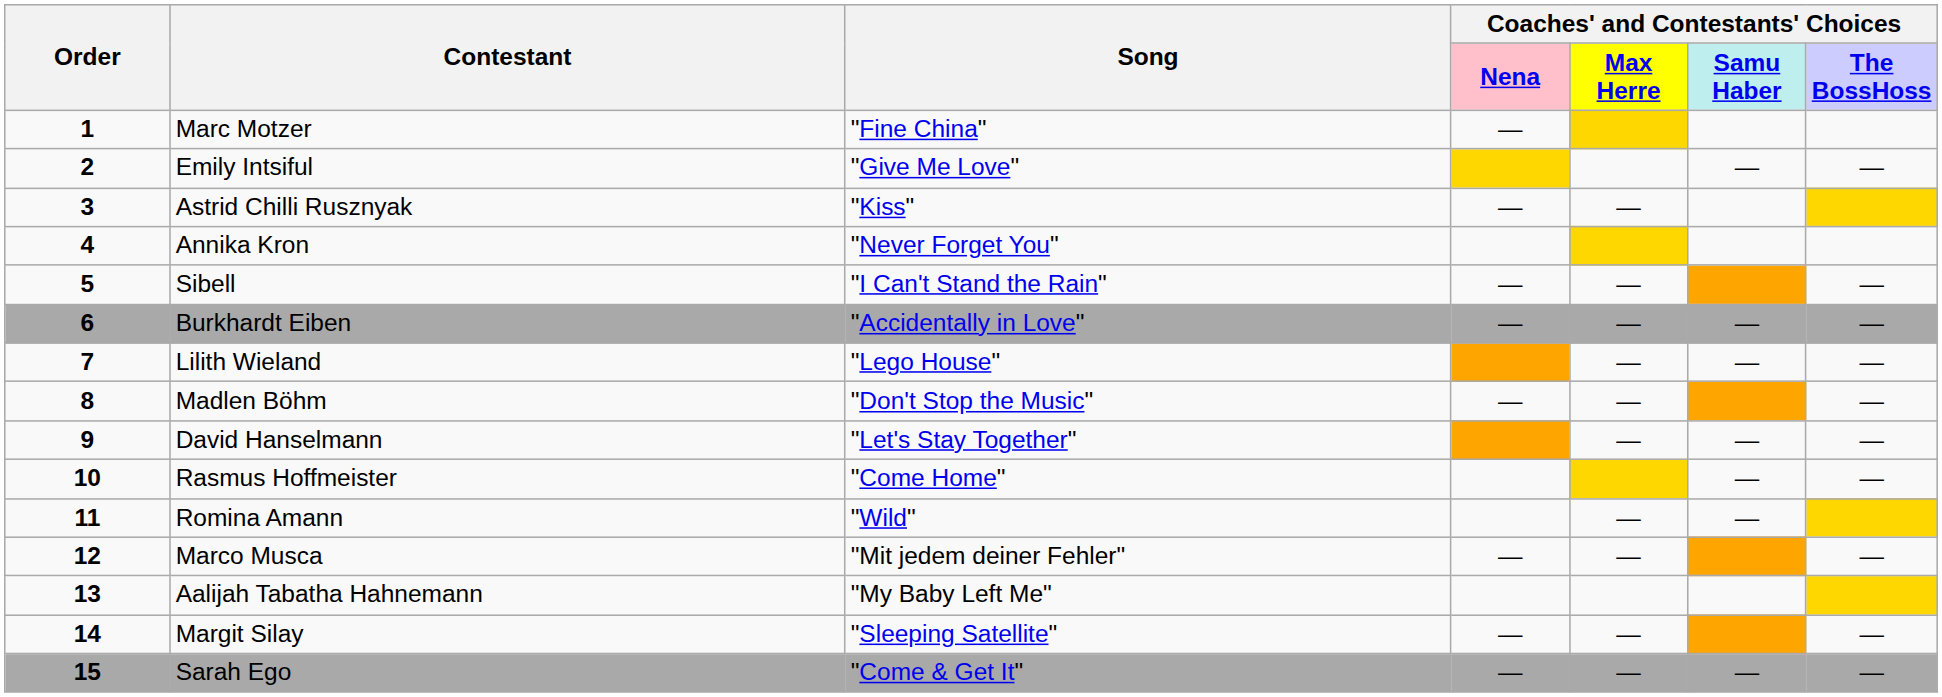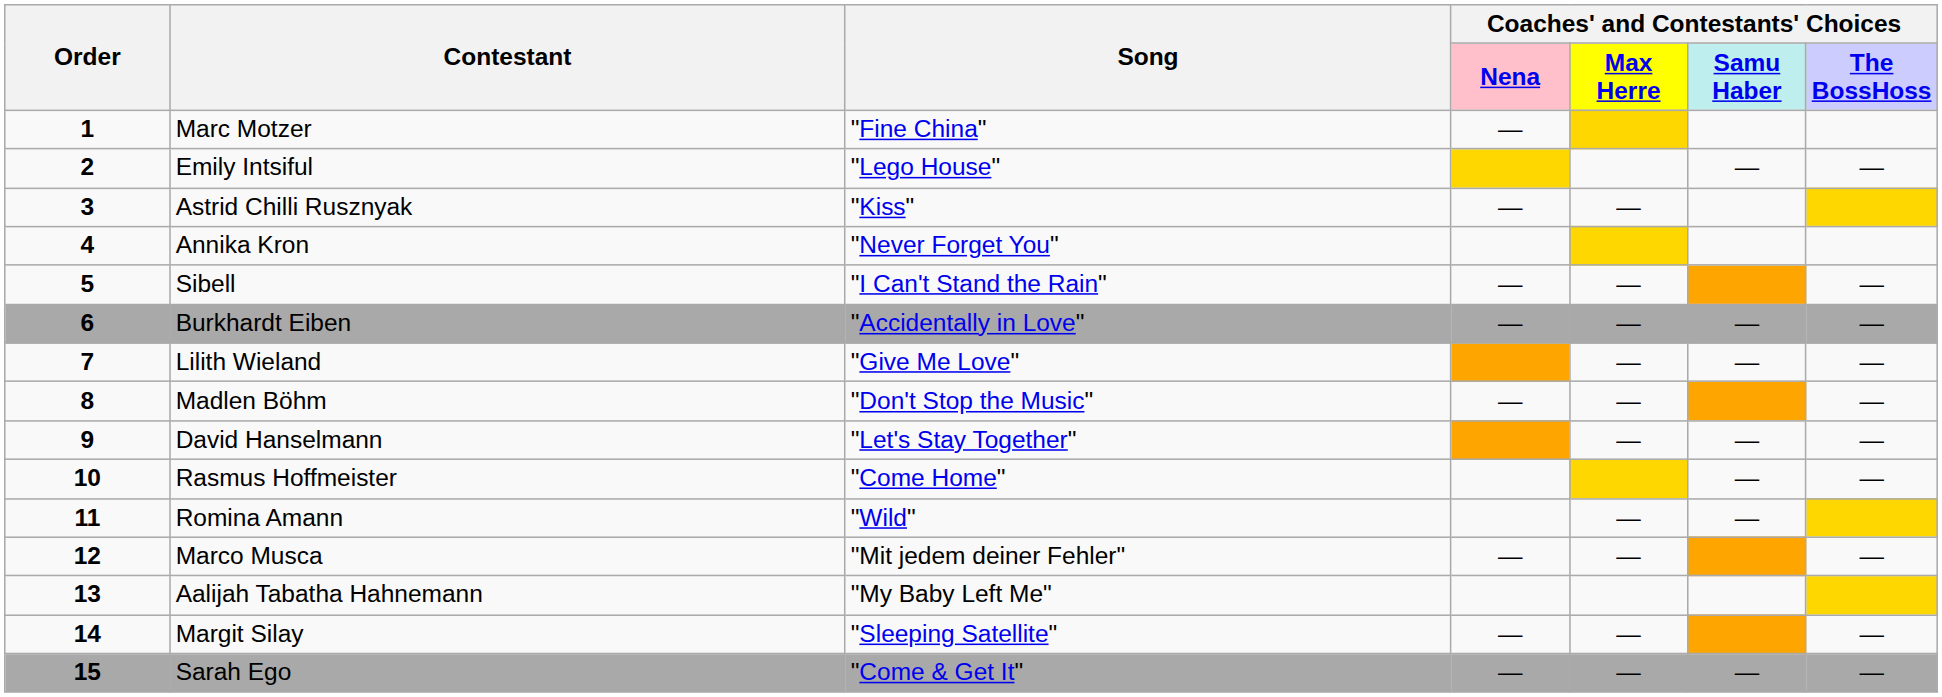Emily Intsiful | Song: "Give Me Love" -> "Lego House"
Lilith Wieland | Song: "Lego House" -> "Give Me Love"
